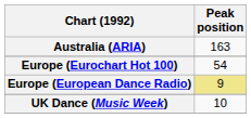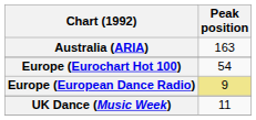UK Dance (Music Week) | Peak position: 10 -> 11
